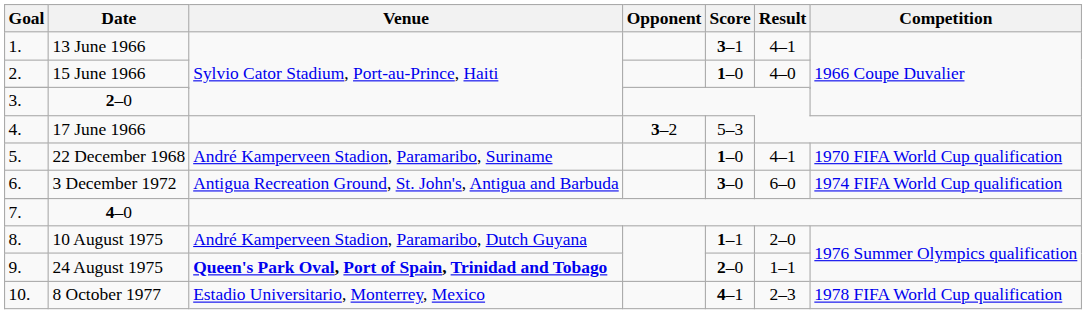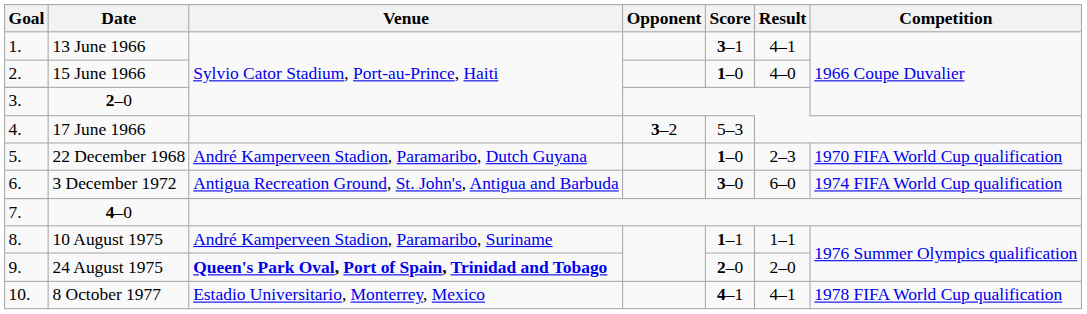22 December 1968 | Venue: André Kamperveen Stadion, Paramaribo, Suriname -> André Kamperveen Stadion, Paramaribo, Dutch Guyana
22 December 1968 | Result: 4–1 -> 2–3
10 August 1975 | Venue: André Kamperveen Stadion, Paramaribo, Dutch Guyana -> André Kamperveen Stadion, Paramaribo, Suriname
10 August 1975 | Result: 2–0 -> 1–1
24 August 1975 | Result: 1–1 -> 2–0
8 October 1977 | Result: 2–3 -> 4–1
